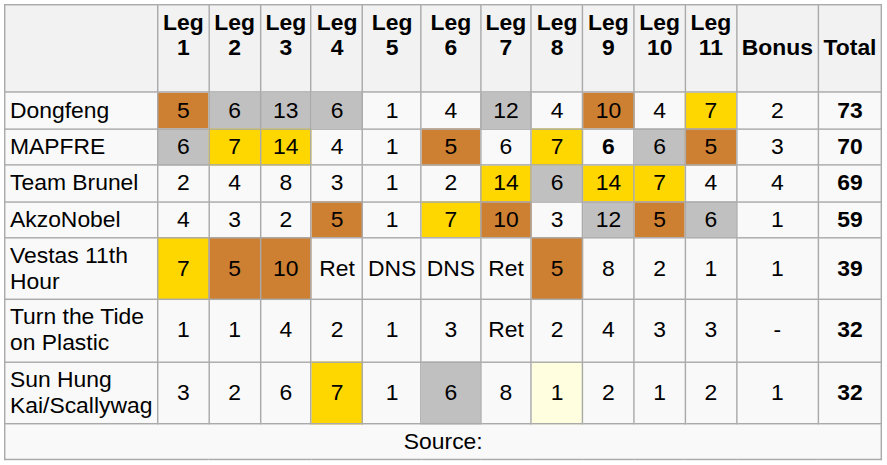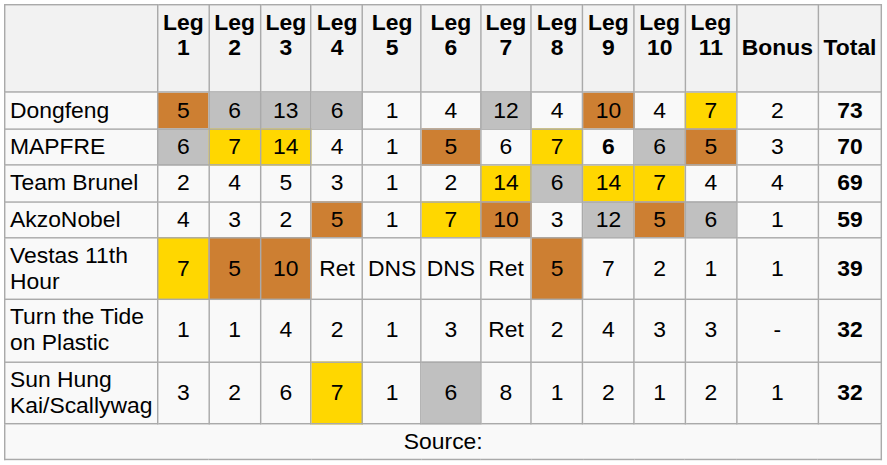Team Brunel | Leg 3: 8 -> 5
Vestas 11th Hour | Leg 9: 8 -> 7
Sun Hung Kai/Scallywag | Leg 8: lightyellow background -> no background
